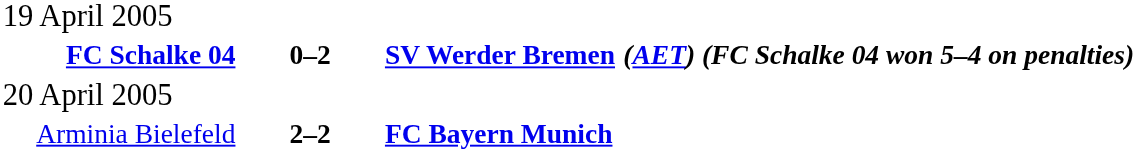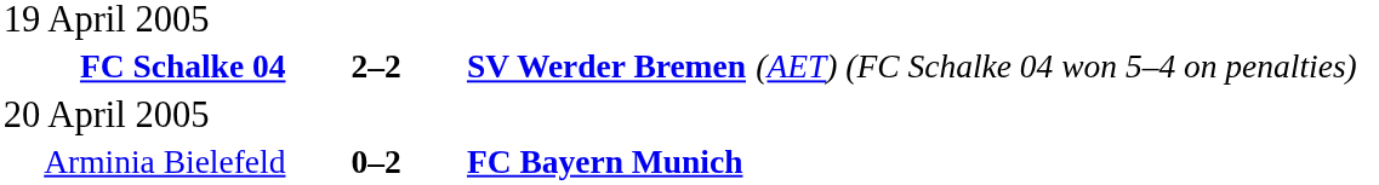FC Schalke 04 | column 2: 0–2 -> 2–2
FC Schalke 04 | column 4: bold -> normal
Arminia Bielefeld | column 2: 2–2 -> 0–2
